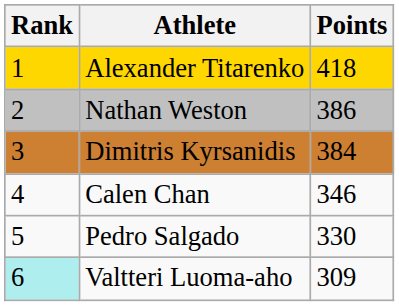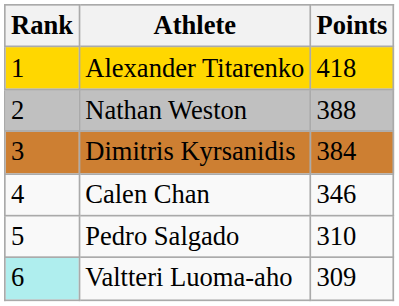Nathan Weston | Points: 386 -> 388
Pedro Salgado | Points: 330 -> 310
